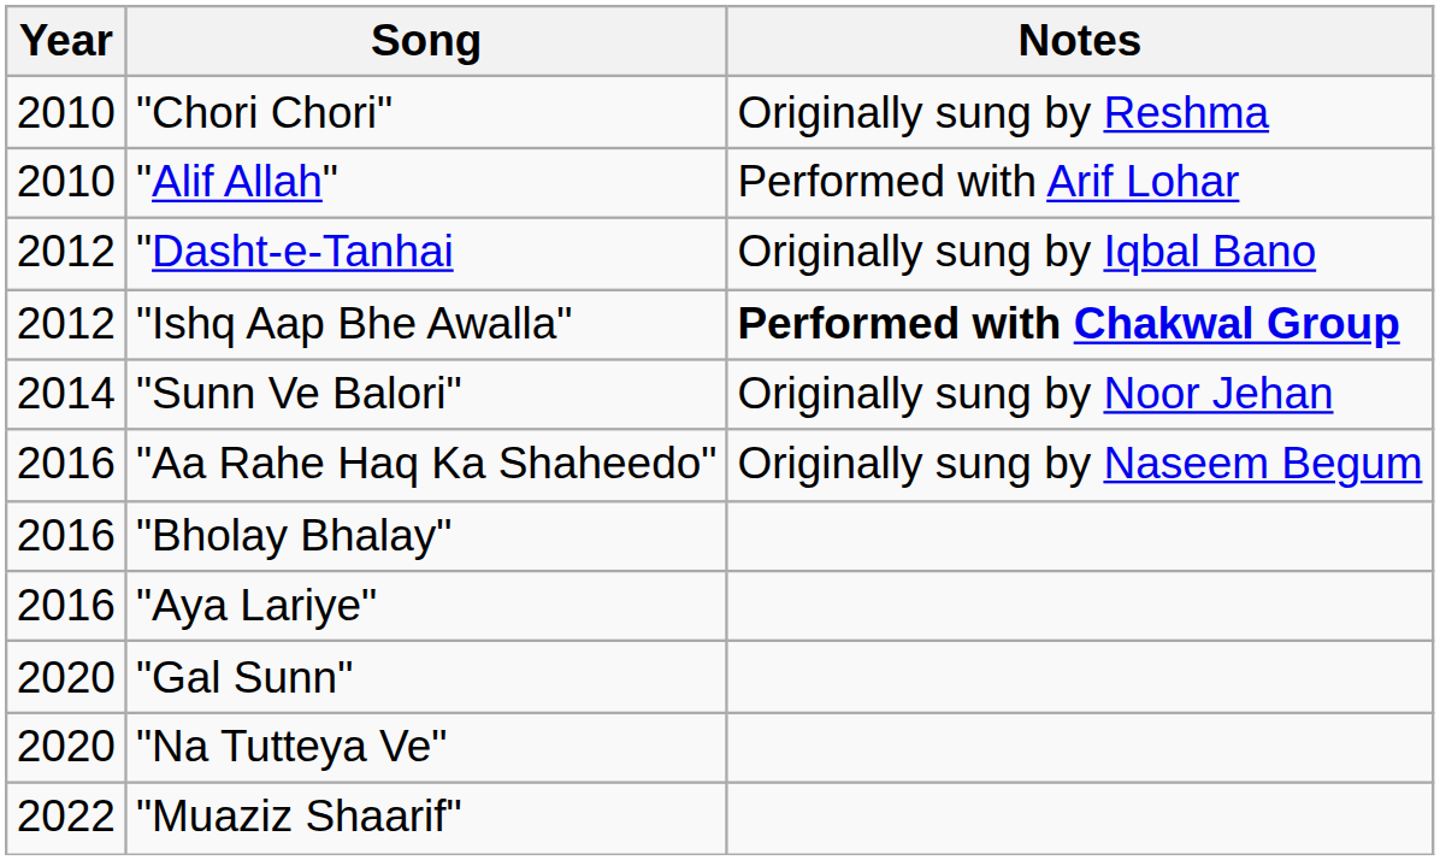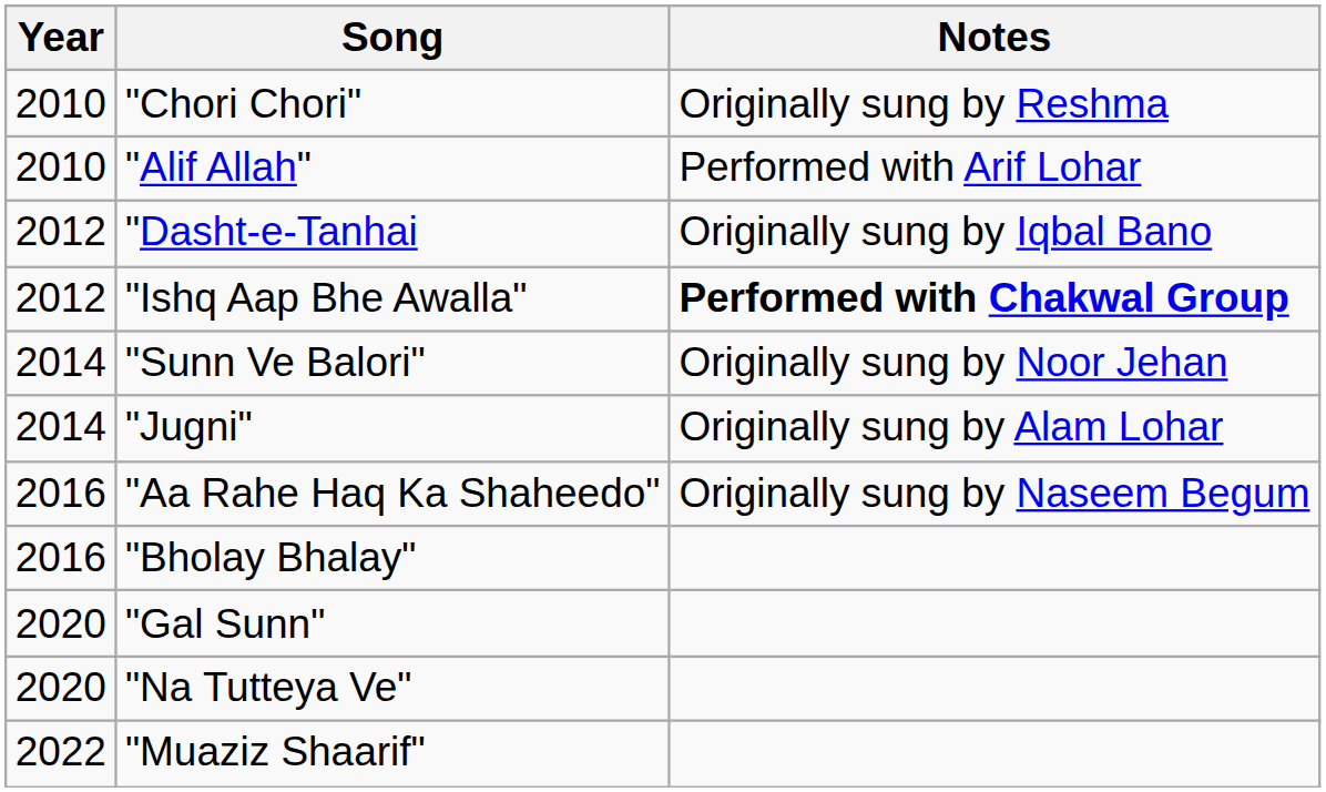+ row: 2014 | "Jugni" | Originally sung by Alam Lohar
- row: 2016 | "Aya Lariye"
